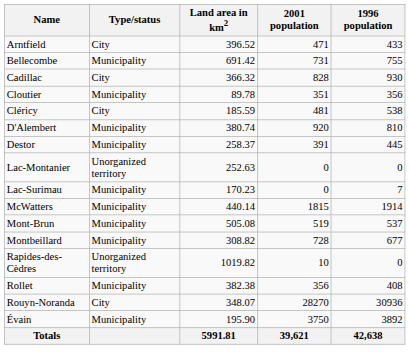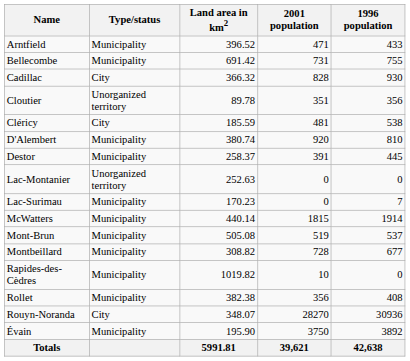Arntfield | Type/status: City -> Municipality
Cloutier | Type/status: Municipality -> Unorganized territory
Rapides-des-Cèdres | Type/status: Unorganized territory -> Municipality
